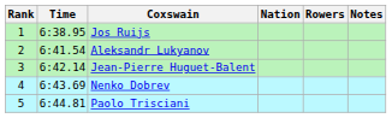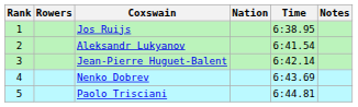columns swapped: Rowers <-> Time
